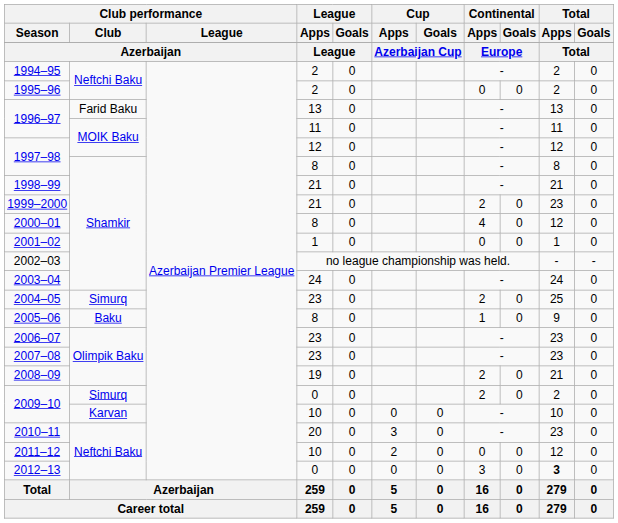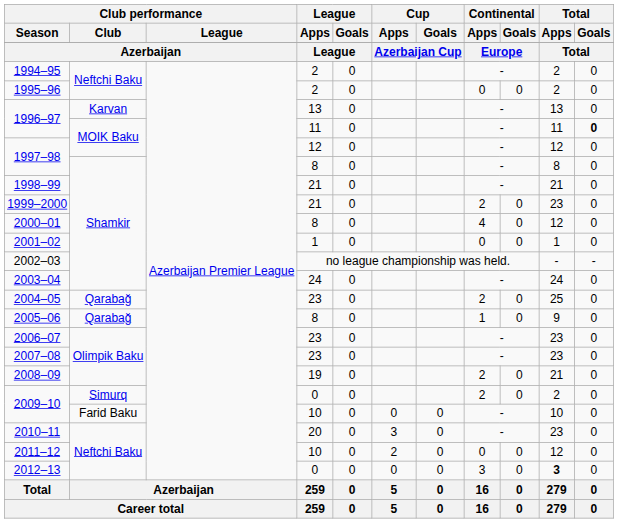1996–97 / 13 | Club performance / Club: Farid Baku -> Karvan
1996–97 / 11 | Total / Goals: normal -> bold
2004–05 | Club performance / Club: Simurq -> Qarabağ
2005–06 | Club performance / Club: Baku -> Qarabağ
2009–10 / 10 | Club performance / Club: Karvan -> Farid Baku
